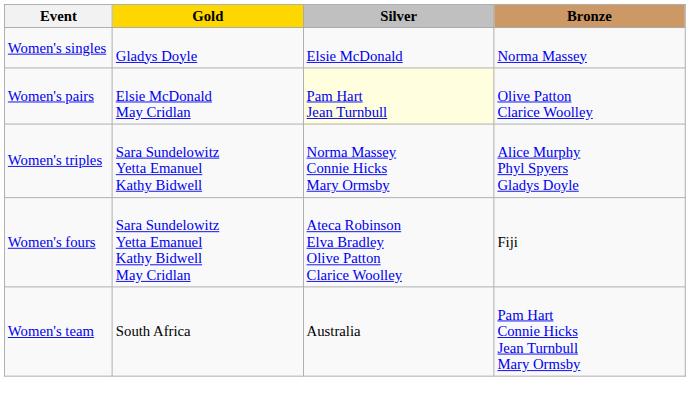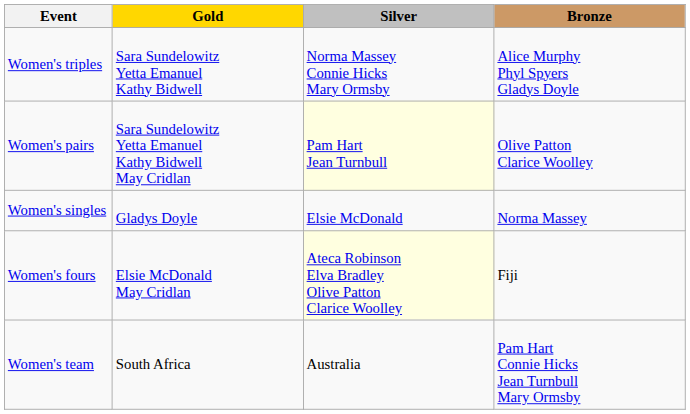rows swapped: Women's singles <-> Women's triples
Women's pairs | Gold: Elsie McDonald May Cridlan -> Sara Sundelowitz Yetta Emanuel Kathy Bidwell May Cridlan
Women's fours | Gold: Sara Sundelowitz Yetta Emanuel Kathy Bidwell May Cridlan -> Elsie McDonald May Cridlan
Women's fours | Silver: no background -> lightyellow background
